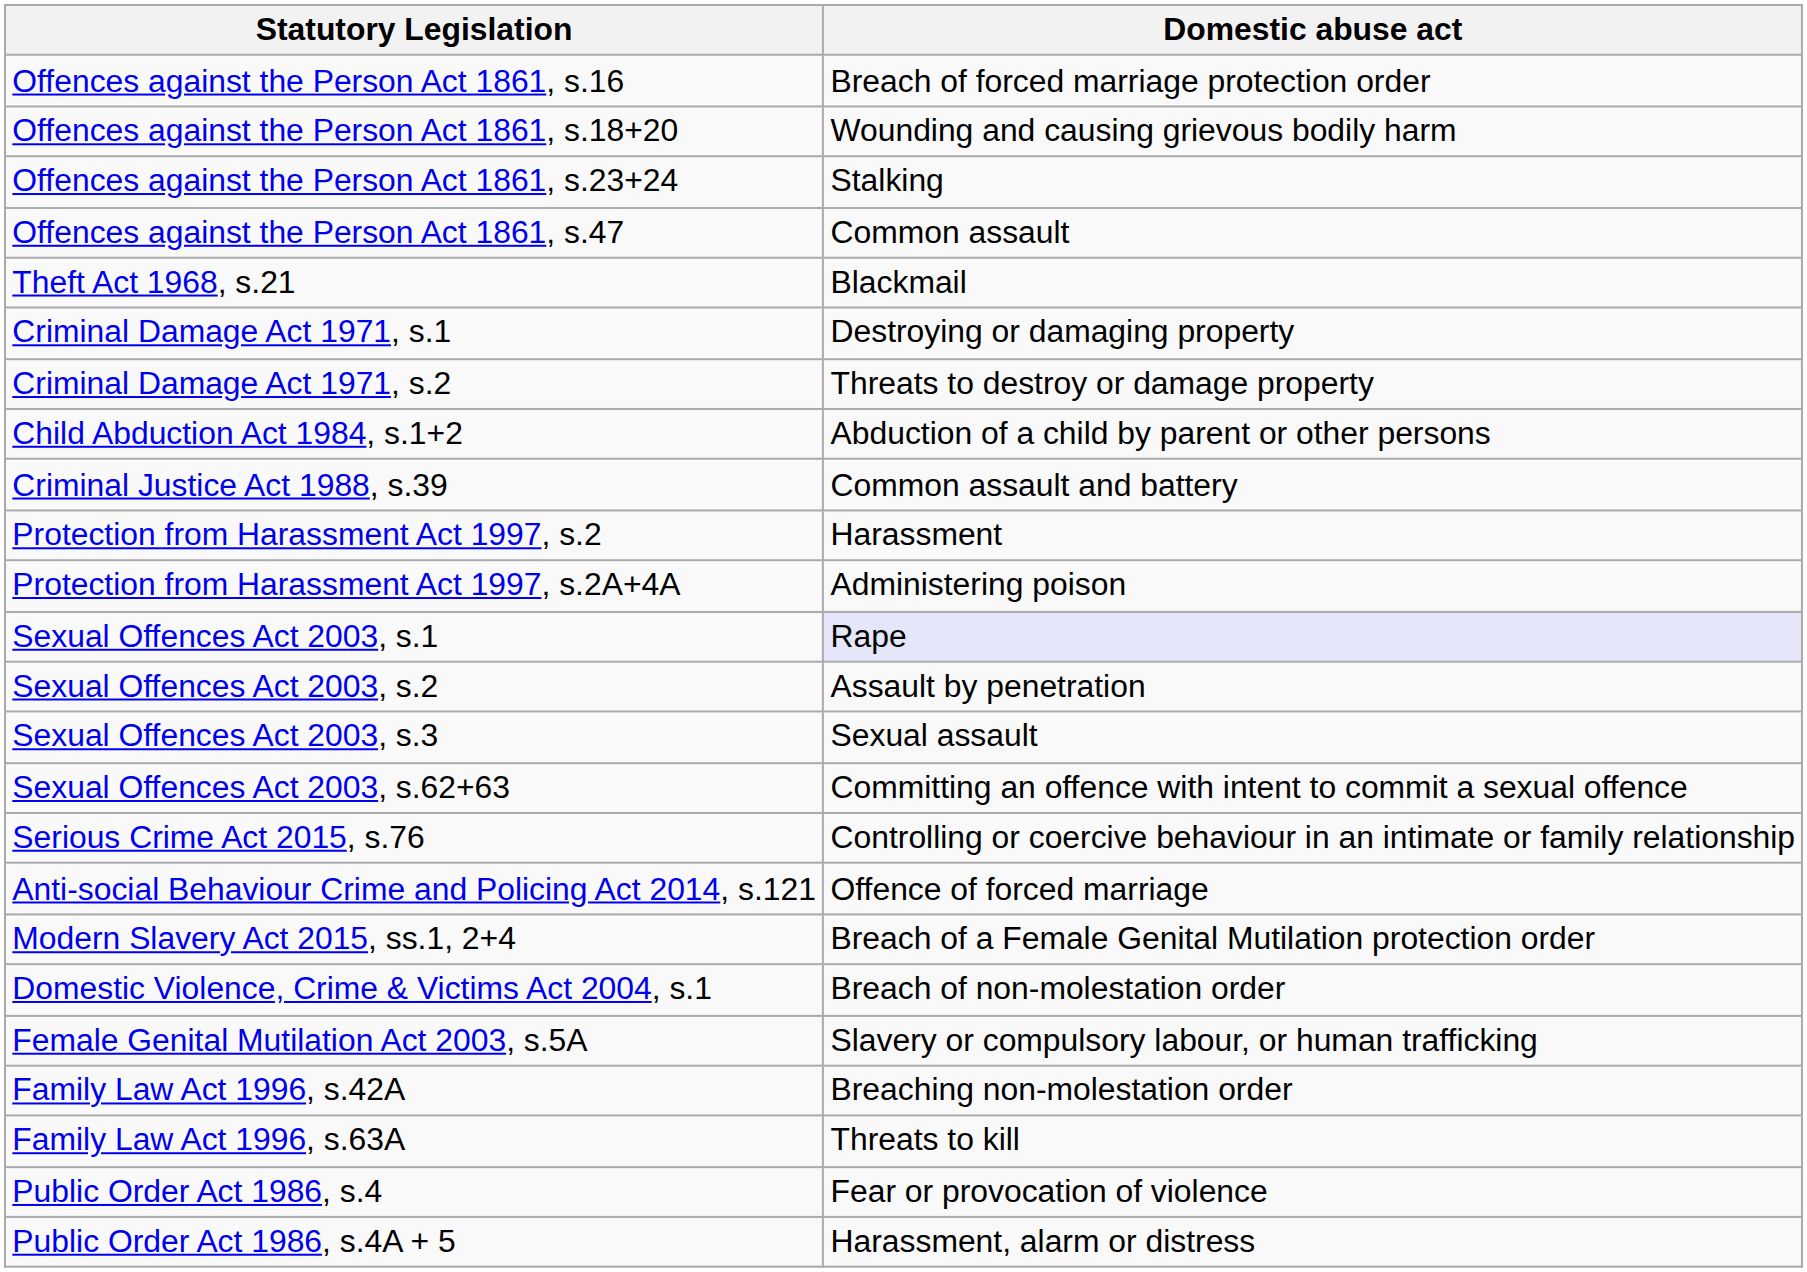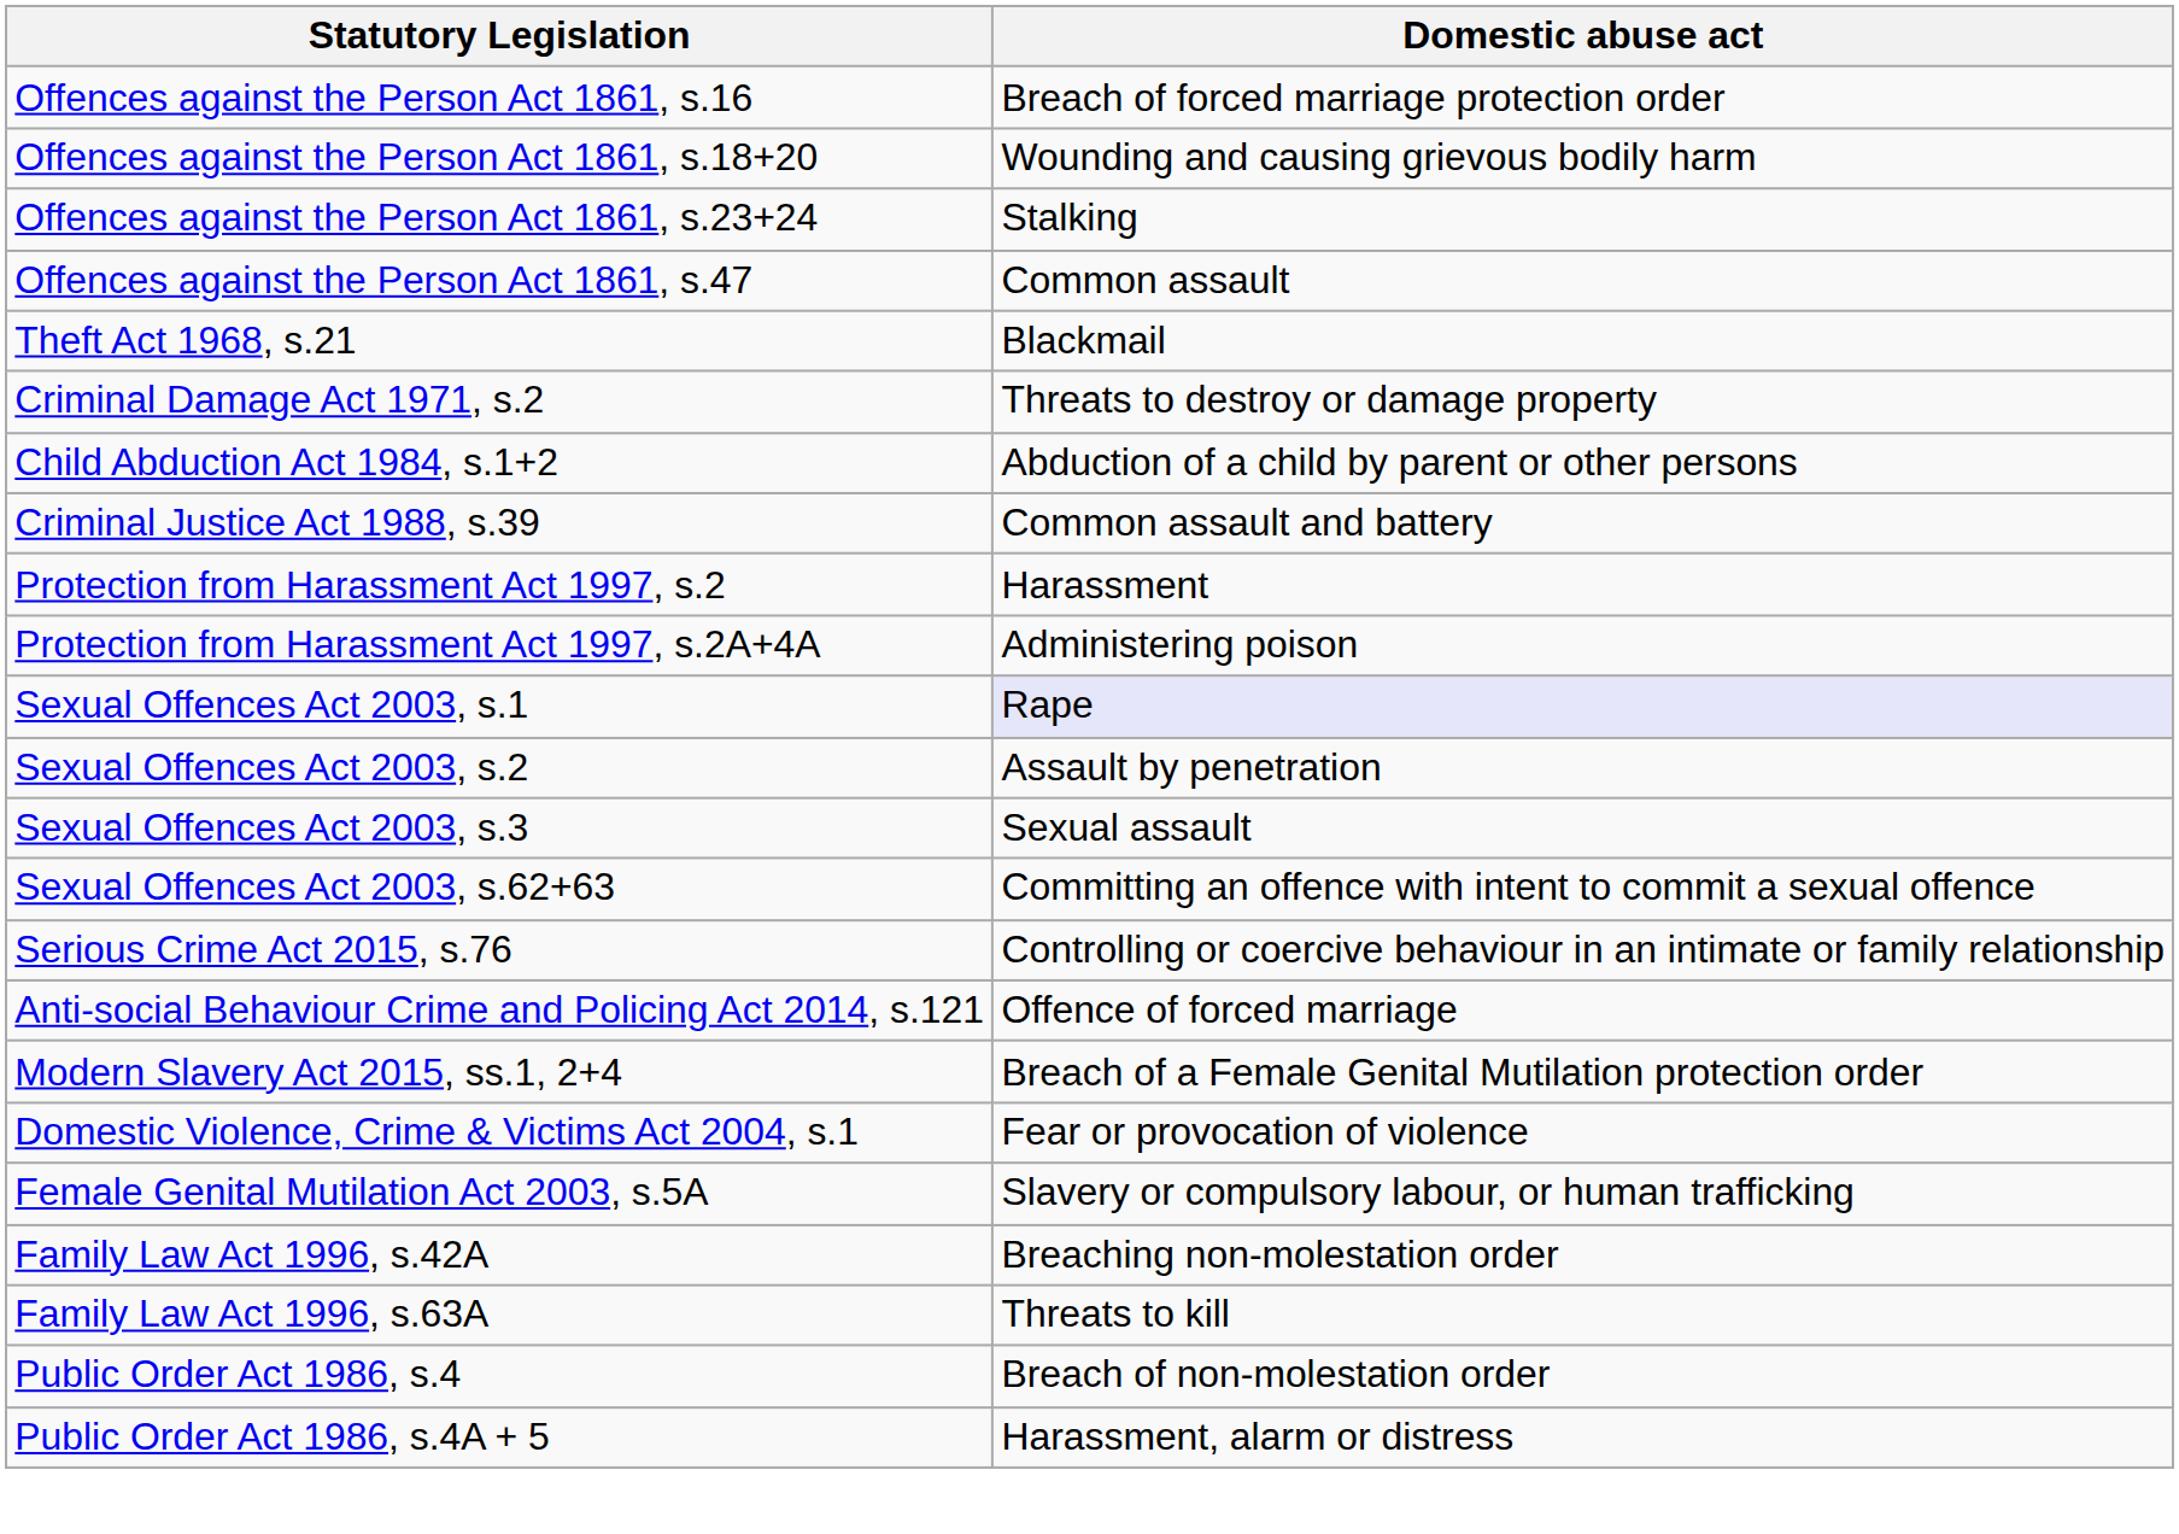- row: Criminal Damage Act 1971, s.1 | Destroying or damaging property
Domestic Violence, Crime & Victims Act 2004, s.1 | Domestic abuse act: Breach of non-molestation order -> Fear or provocation of violence
Public Order Act 1986, s.4 | Domestic abuse act: Fear or provocation of violence -> Breach of non-molestation order
